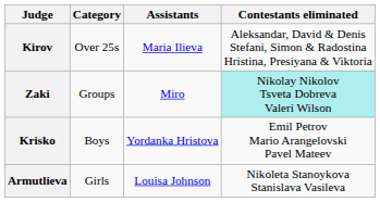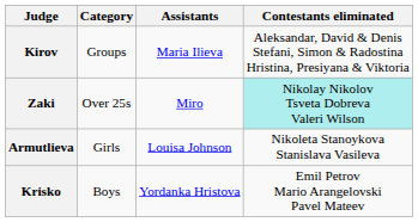Kirov | Category: Over 25s -> Groups
Zaki | Category: Groups -> Over 25s
rows swapped: Krisko <-> Armutlieva
